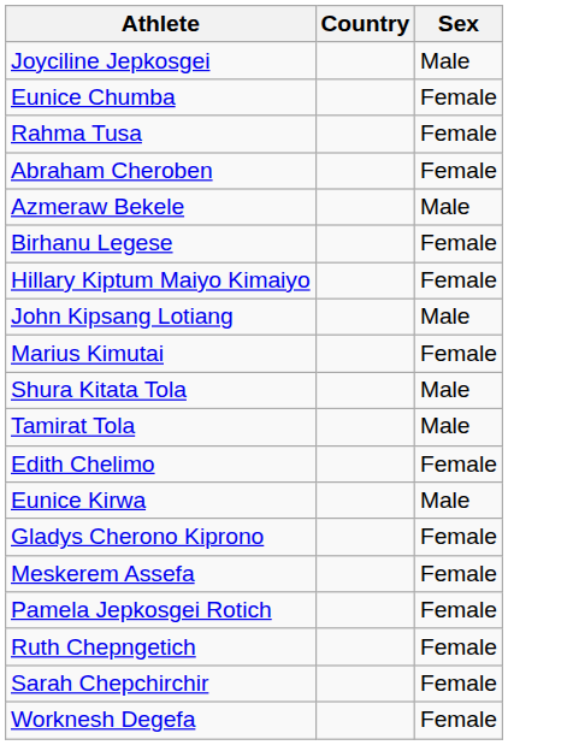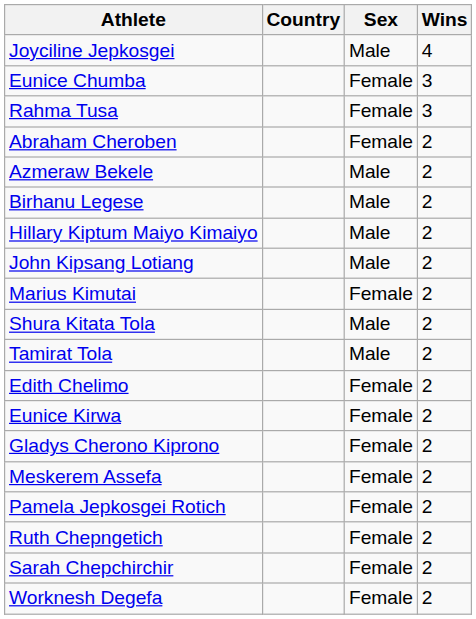+ column: Wins | 4 | 3 | 3 | 2 | 2 | 2 | 2 | 2 | 2 | 2 | 2 | 2 | 2 | 2 | 2 | 2 | 2 | 2 | 2
Birhanu Legese | Sex: Female -> Male
Hillary Kiptum Maiyo Kimaiyo | Sex: Female -> Male
Eunice Kirwa | Sex: Male -> Female
